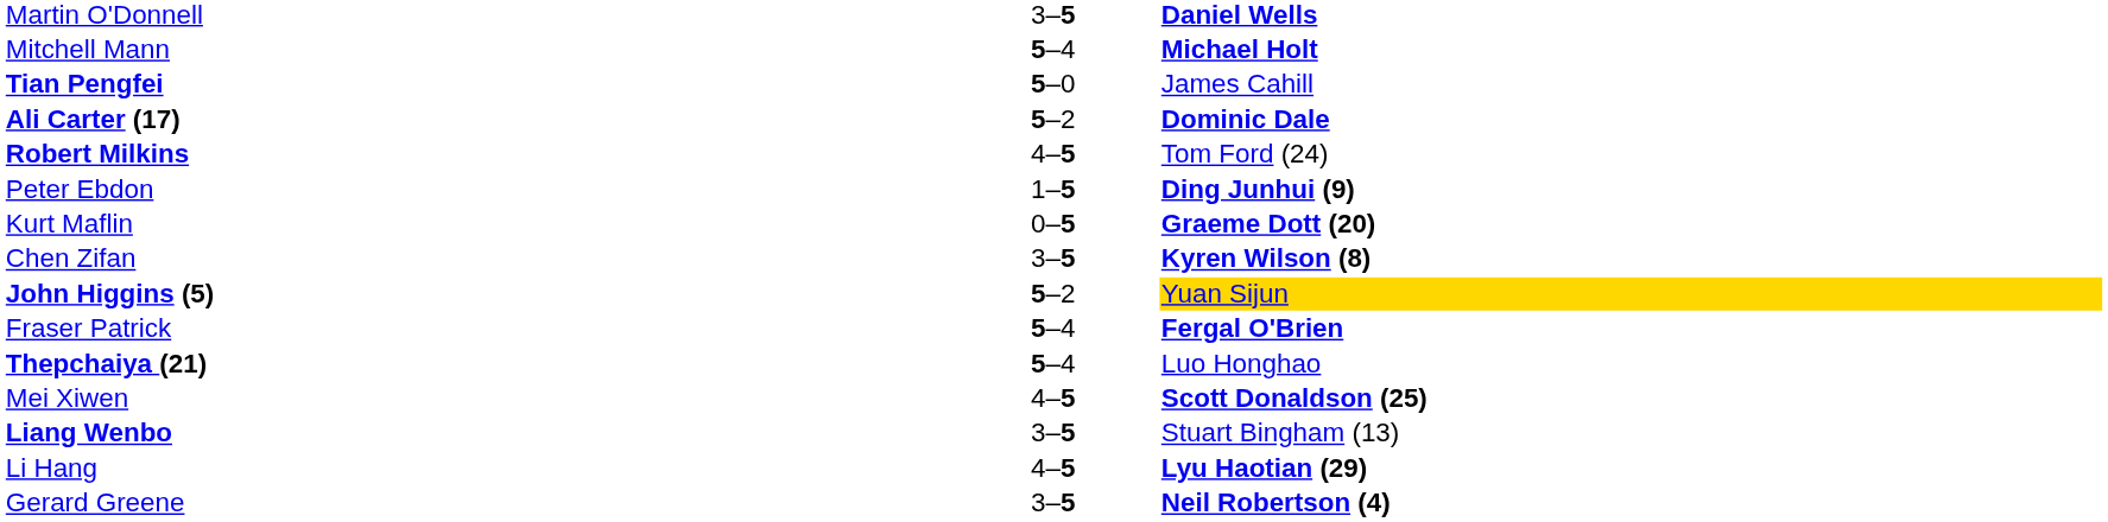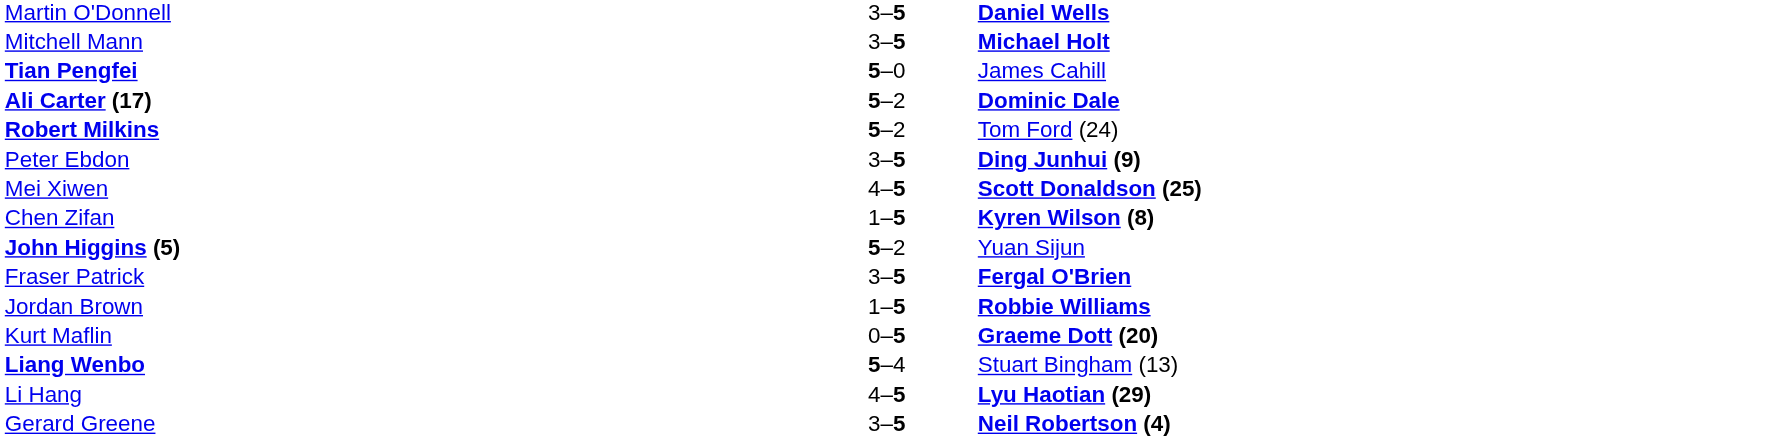Mitchell Mann | column 2: 5–4 -> 3–5
Robert Milkins | column 2: 4–5 -> 5–2
Peter Ebdon | column 2: 1–5 -> 3–5
rows swapped: Mei Xiwen <-> Kurt Maflin
Chen Zifan | column 2: 3–5 -> 1–5
John Higgins (5) | column 3: gold background -> no background
Fraser Patrick | column 2: 5–4 -> 3–5
+ row: Jordan Brown | 1–5 | Robbie Williams
- row: Thepchaiya (21) | 5–4 | Luo Honghao
Liang Wenbo | column 2: 3–5 -> 5–4
